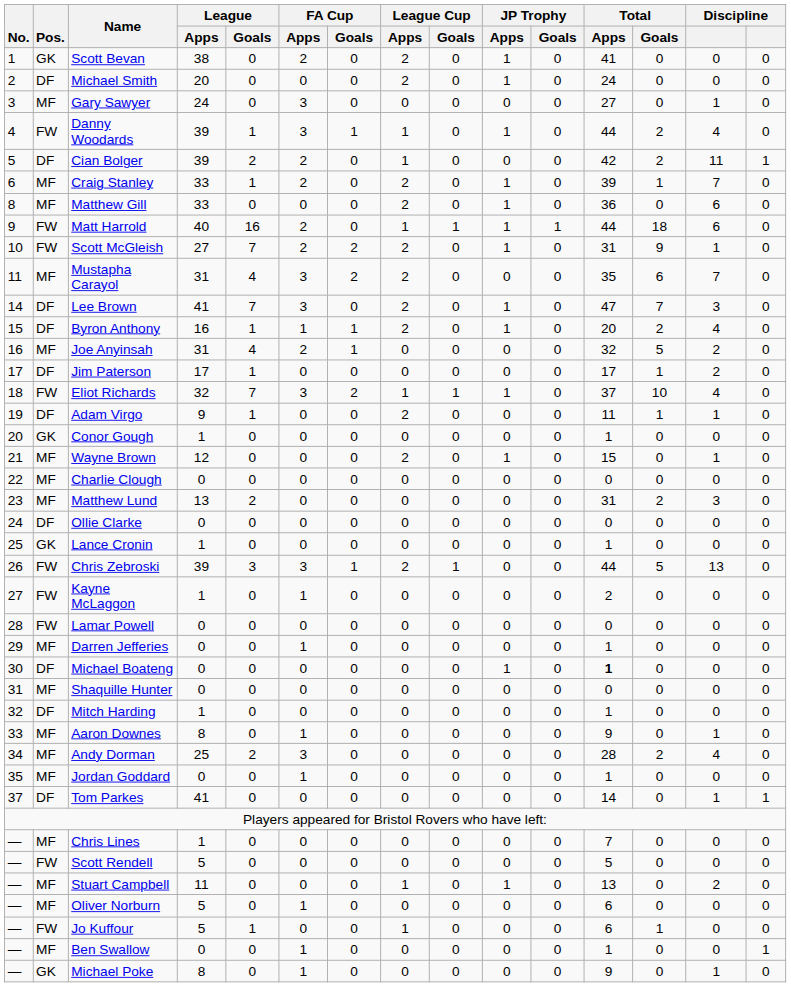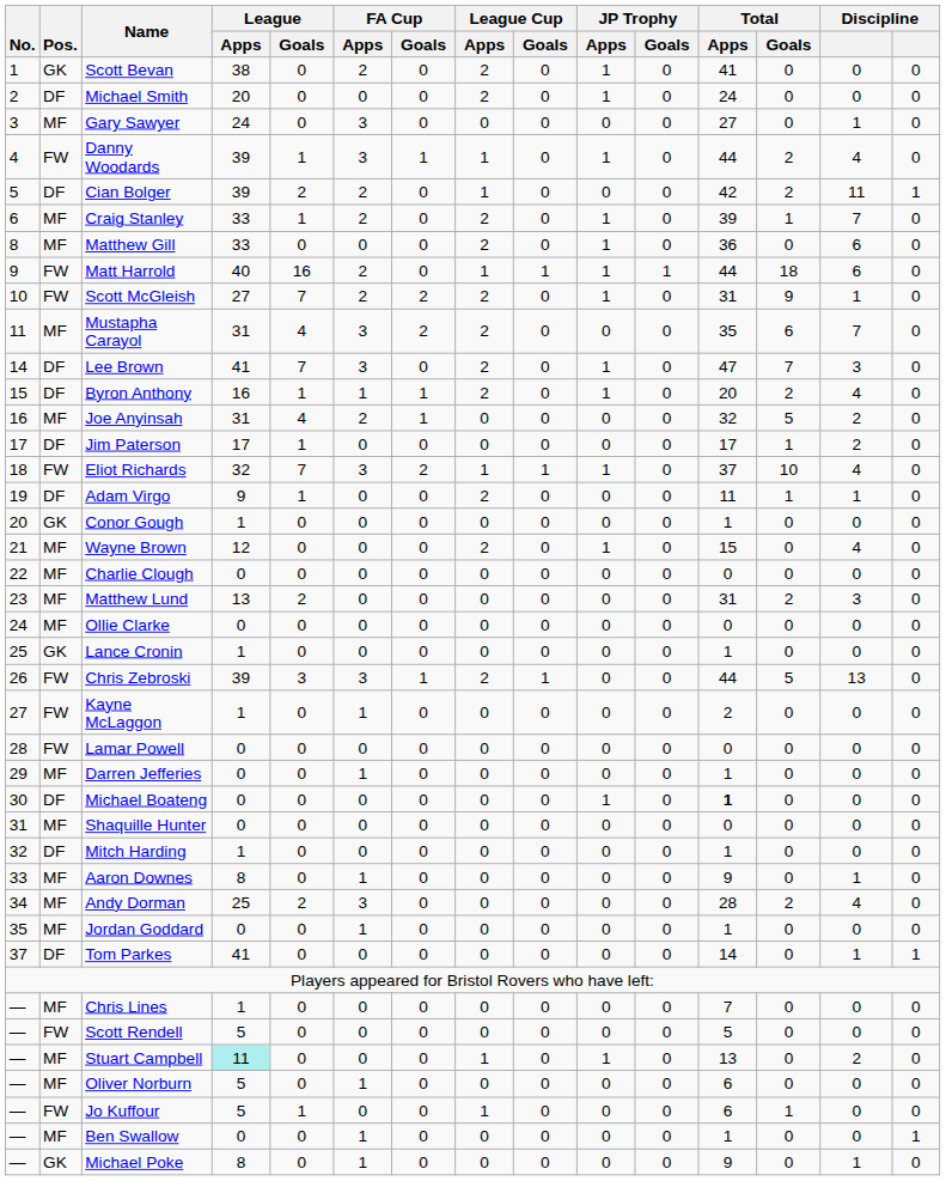Wayne Brown | column 14: 1 -> 4
Ollie Clarke | Pos.: DF -> MF
Stuart Campbell | League / Apps: no background -> paleturquoise background
